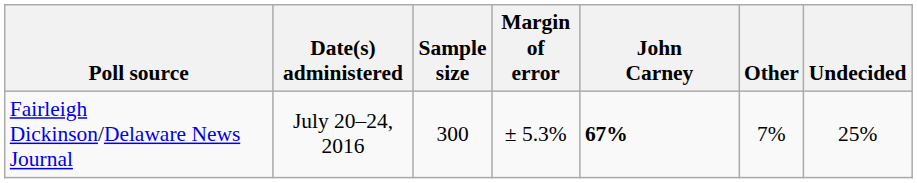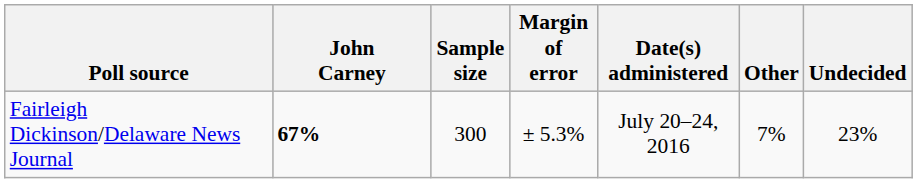columns swapped: Date(s) administered <-> John Carney
Fairleigh Dickinson/Delaware News Journal | Undecided: 25% -> 23%
